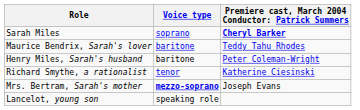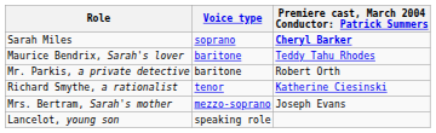- row: Henry Miles, Sarah's husband | baritone | Peter Coleman-Wright
+ row: Mr. Parkis, a private detective | baritone | Robert Orth
Mrs. Bertram, Sarah's mother | Voice type: bold -> normal
